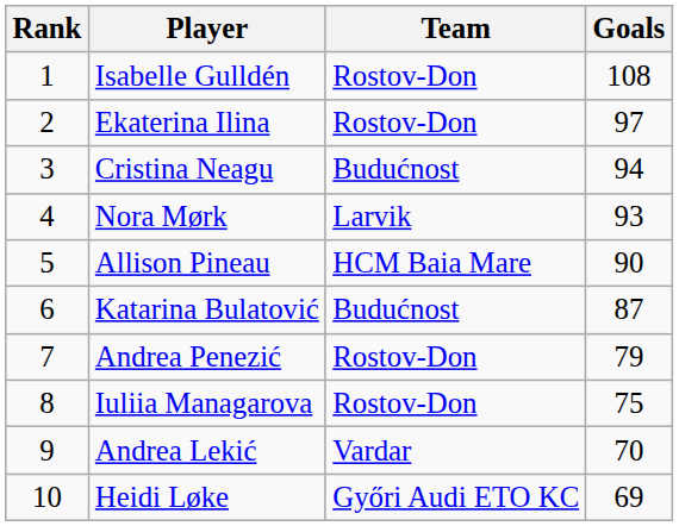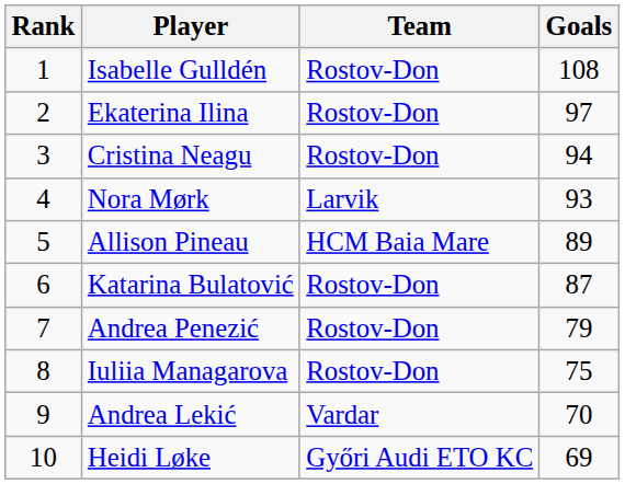Cristina Neagu | Team: Budućnost -> Rostov-Don
Allison Pineau | Goals: 90 -> 89
Katarina Bulatović | Team: Budućnost -> Rostov-Don
